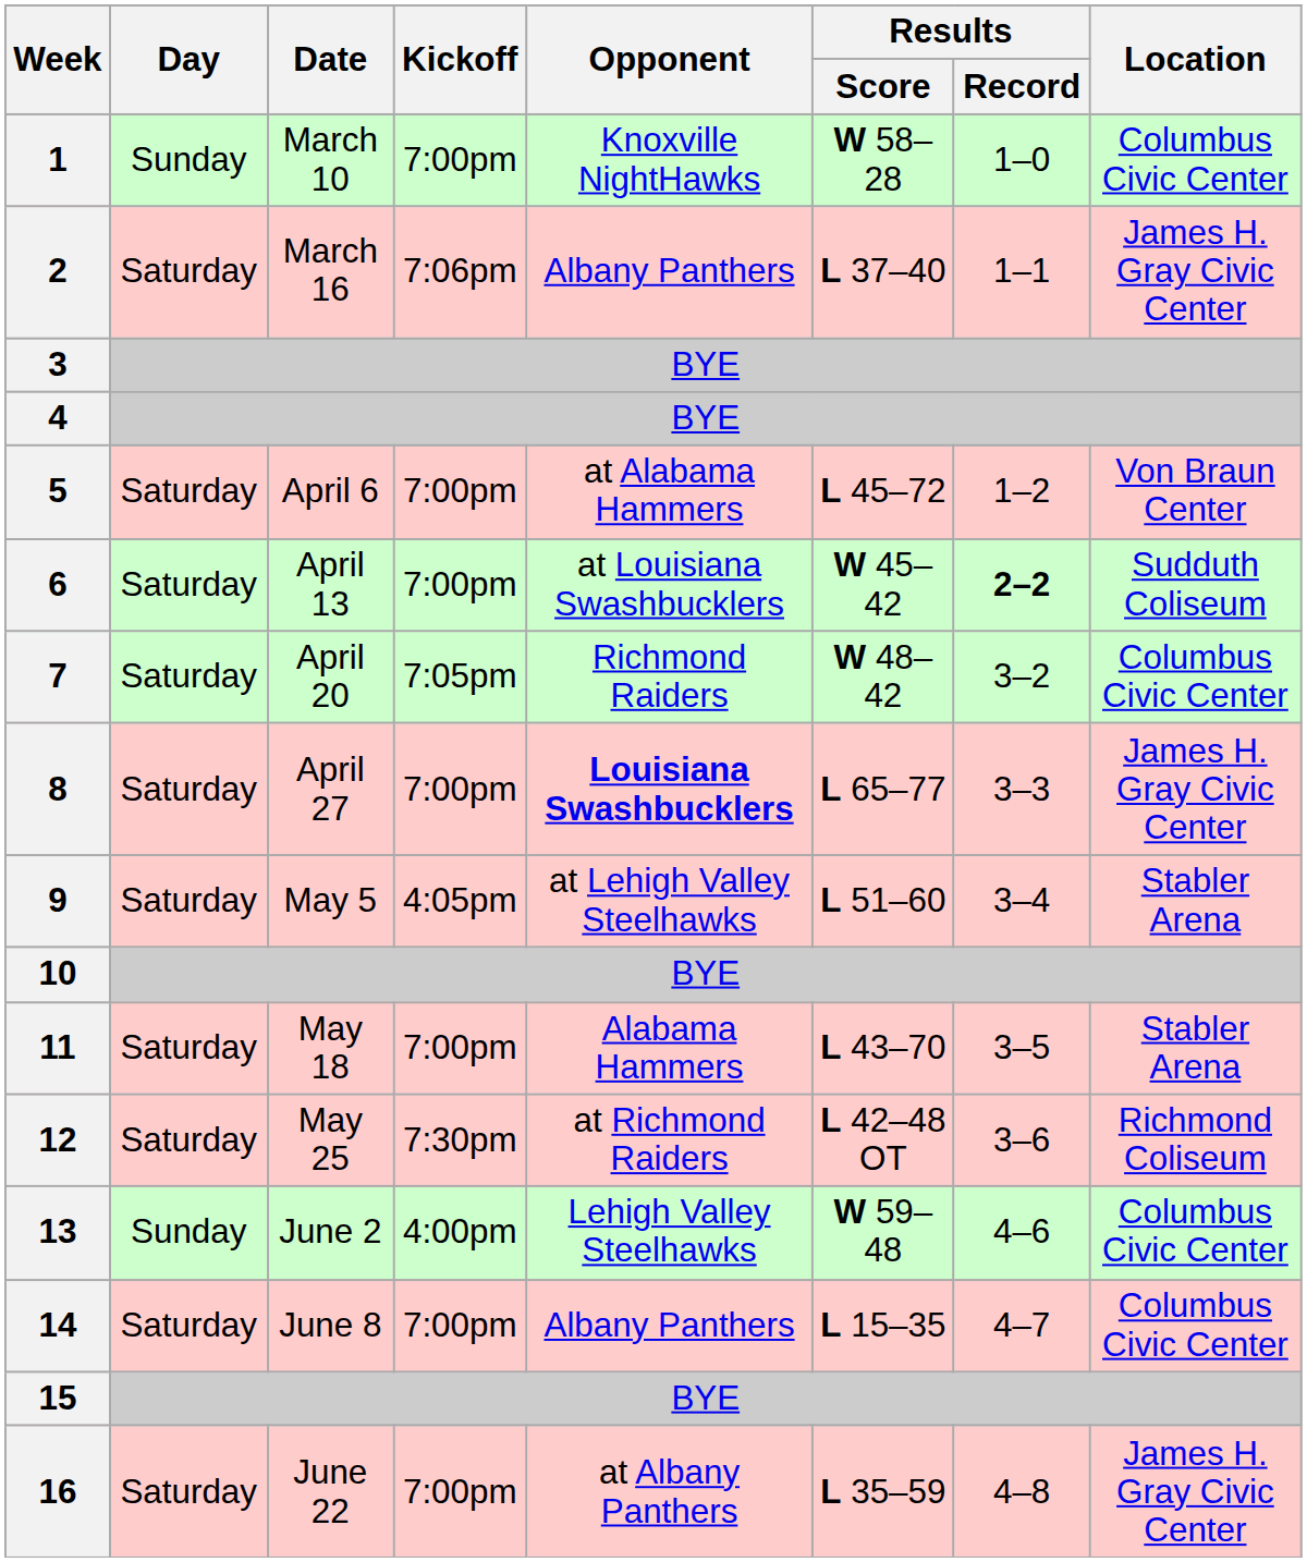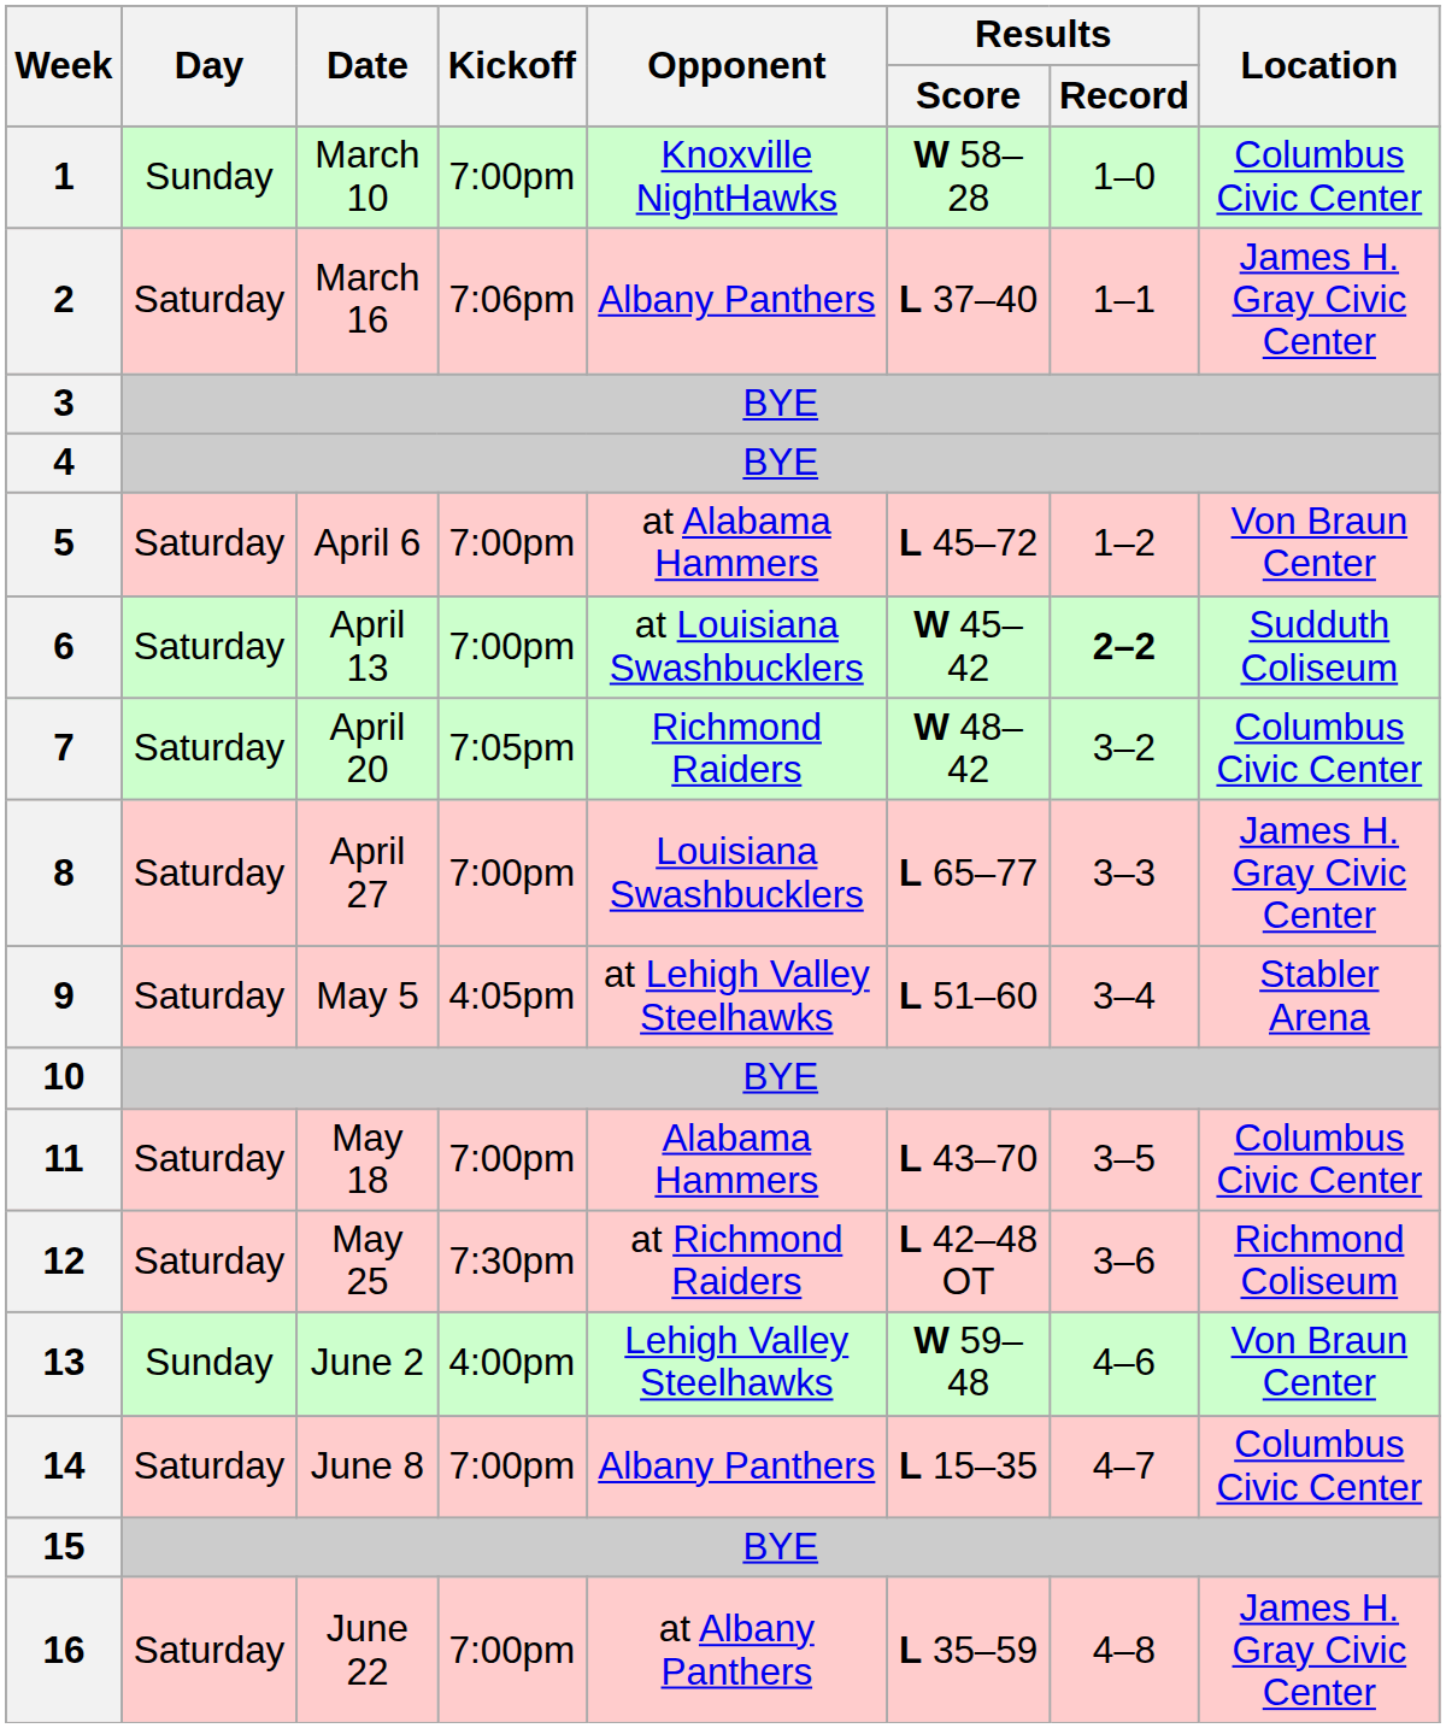8 | Opponent: bold -> normal
11 | Location: Stabler Arena -> Columbus Civic Center
13 | Location: Columbus Civic Center -> Von Braun Center
